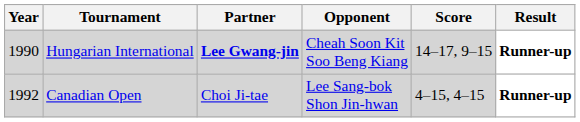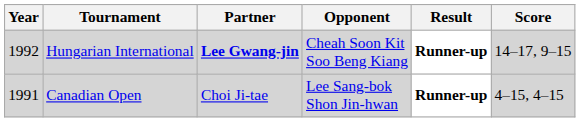columns swapped: Score <-> Result
Hungarian International | Year: 1990 -> 1992
Canadian Open | Year: 1992 -> 1991
